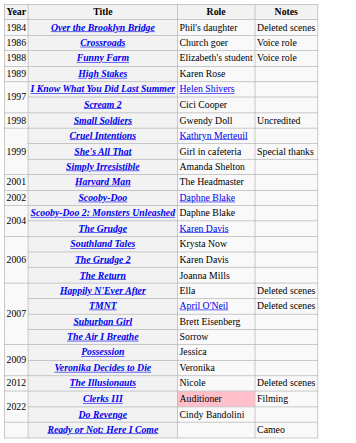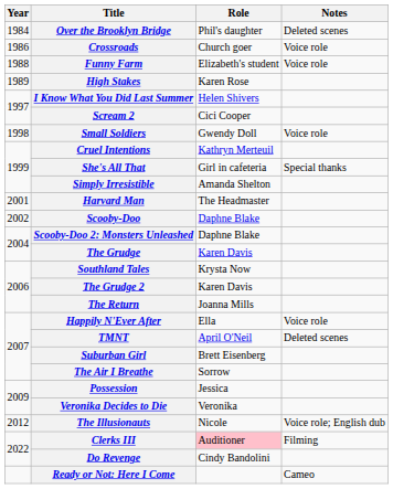Small Soldiers | Notes: Uncredited -> Voice role
Happily N'Ever After | Notes: Deleted scenes -> Voice role
The Illusionauts | Notes: Deleted scenes -> Voice role; English dub
